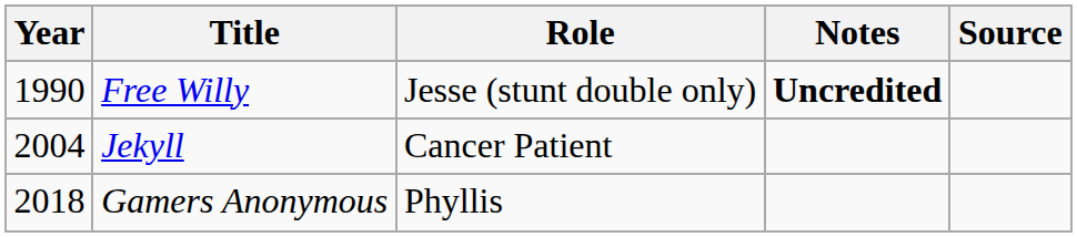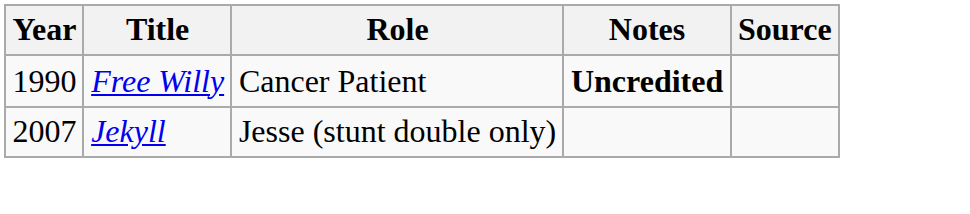Free Willy | Role: Jesse (stunt double only) -> Cancer Patient
Jekyll | Year: 2004 -> 2007
Jekyll | Role: Cancer Patient -> Jesse (stunt double only)
- row: 2018 | Gamers Anonymous | Phyllis
